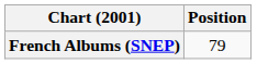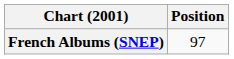French Albums (SNEP) | Position: 79 -> 97
